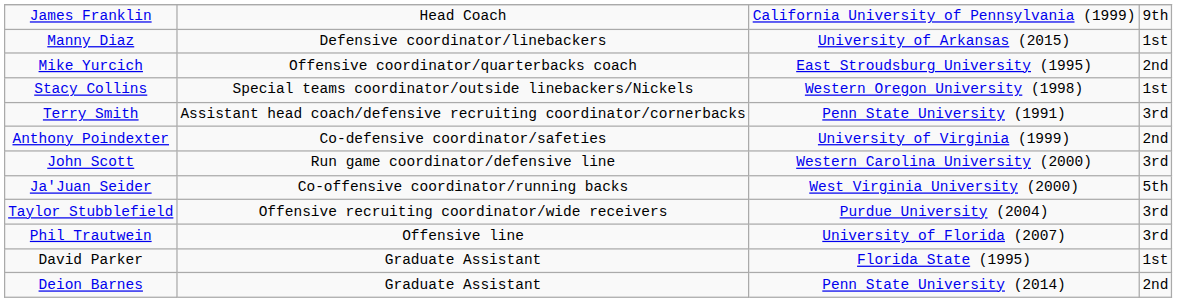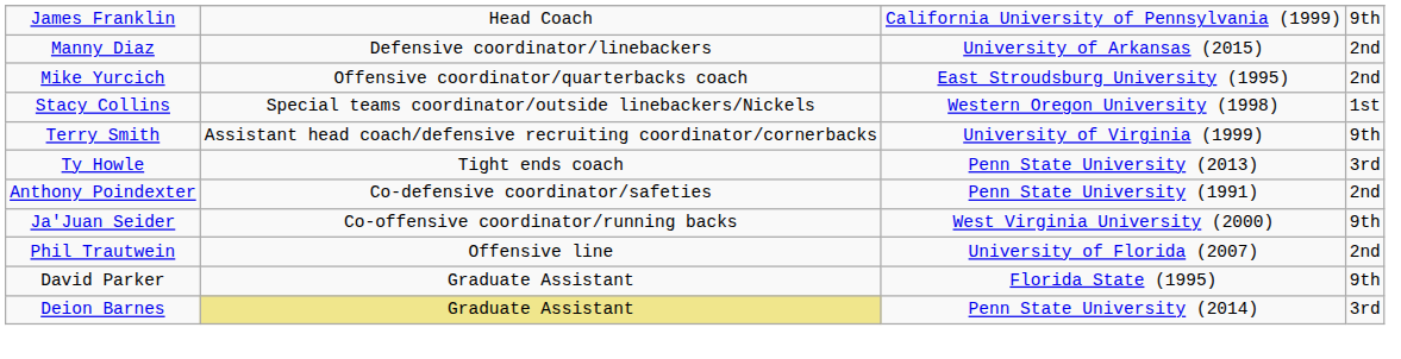Manny Diaz | column 4: 1st -> 2nd
Terry Smith | column 3: Penn State University (1991) -> University of Virginia (1999)
Terry Smith | column 4: 3rd -> 9th
+ row: Ty Howle | Tight ends coach | Penn State University (2013) | 3rd
Anthony Poindexter | column 3: University of Virginia (1999) -> Penn State University (1991)
- row: John Scott | Run game coordinator/defensive line | Western Carolina University (2000) | 3rd
Ja'Juan Seider | column 4: 5th -> 9th
- row: Taylor Stubblefield | Offensive recruiting coordinator/wide receivers | Purdue University (2004) | 3rd
Phil Trautwein | column 4: 3rd -> 2nd
David Parker | column 4: 1st -> 9th
Deion Barnes | column 2: no background -> khaki background
Deion Barnes | column 4: 2nd -> 3rd
